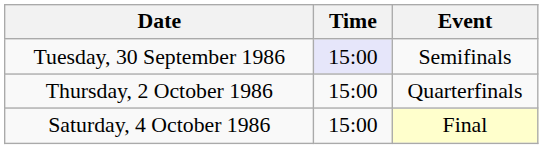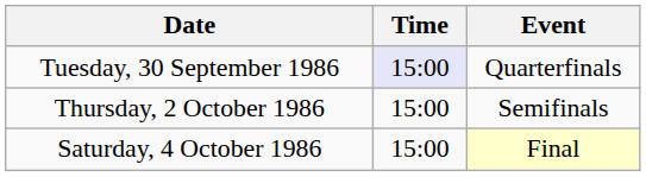Tuesday, 30 September 1986 | Event: Semifinals -> Quarterfinals
Thursday, 2 October 1986 | Event: Quarterfinals -> Semifinals
